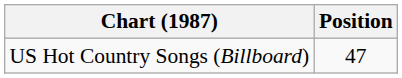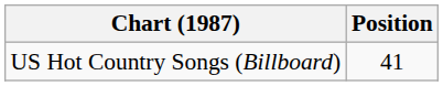US Hot Country Songs (Billboard) | Position: 47 -> 41
